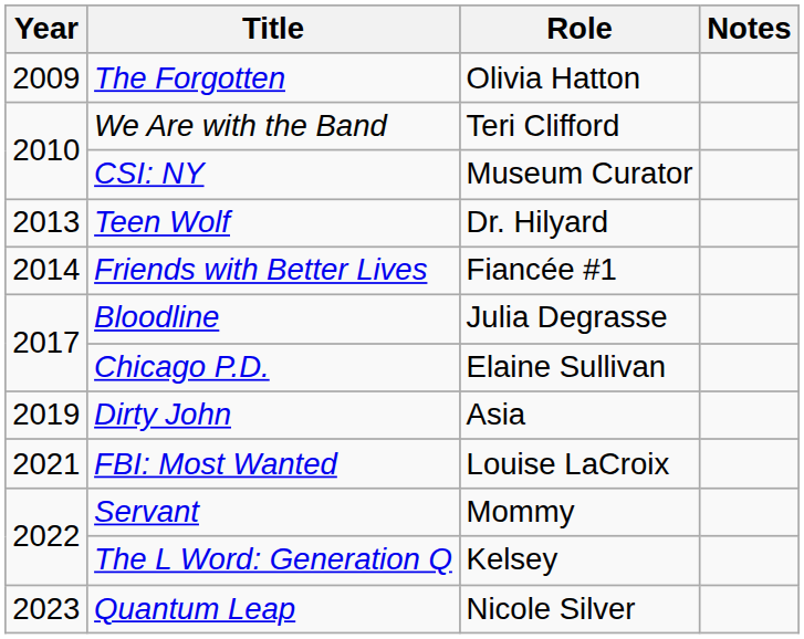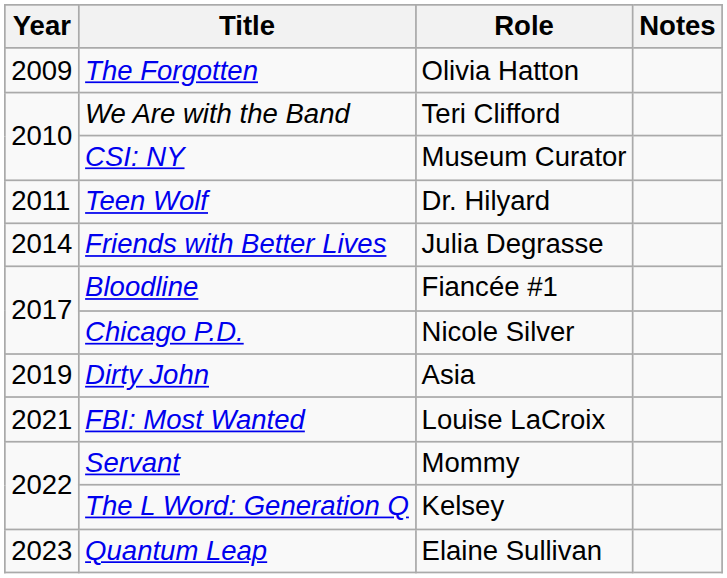Teen Wolf | Year: 2013 -> 2011
Friends with Better Lives | Role: Fiancée #1 -> Julia Degrasse
Bloodline | Role: Julia Degrasse -> Fiancée #1
Chicago P.D. | Role: Elaine Sullivan -> Nicole Silver
Quantum Leap | Role: Nicole Silver -> Elaine Sullivan
